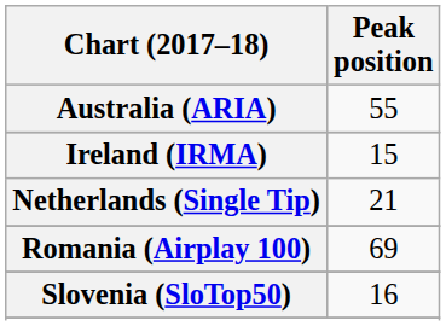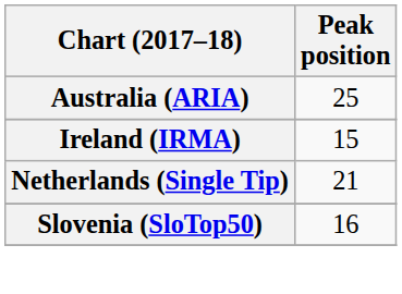Australia (ARIA) | Peak position: 55 -> 25
- row: Romania (Airplay 100) | 69
